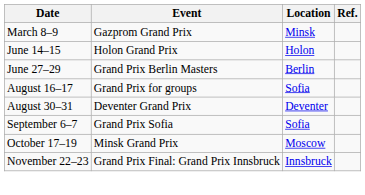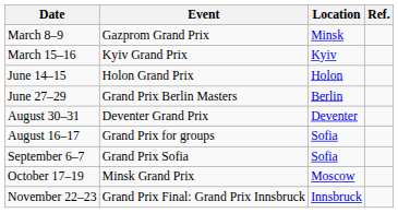+ row: March 15–16 | Kyiv Grand Prix | Kyiv
rows swapped: August 16–17 <-> August 30–31
